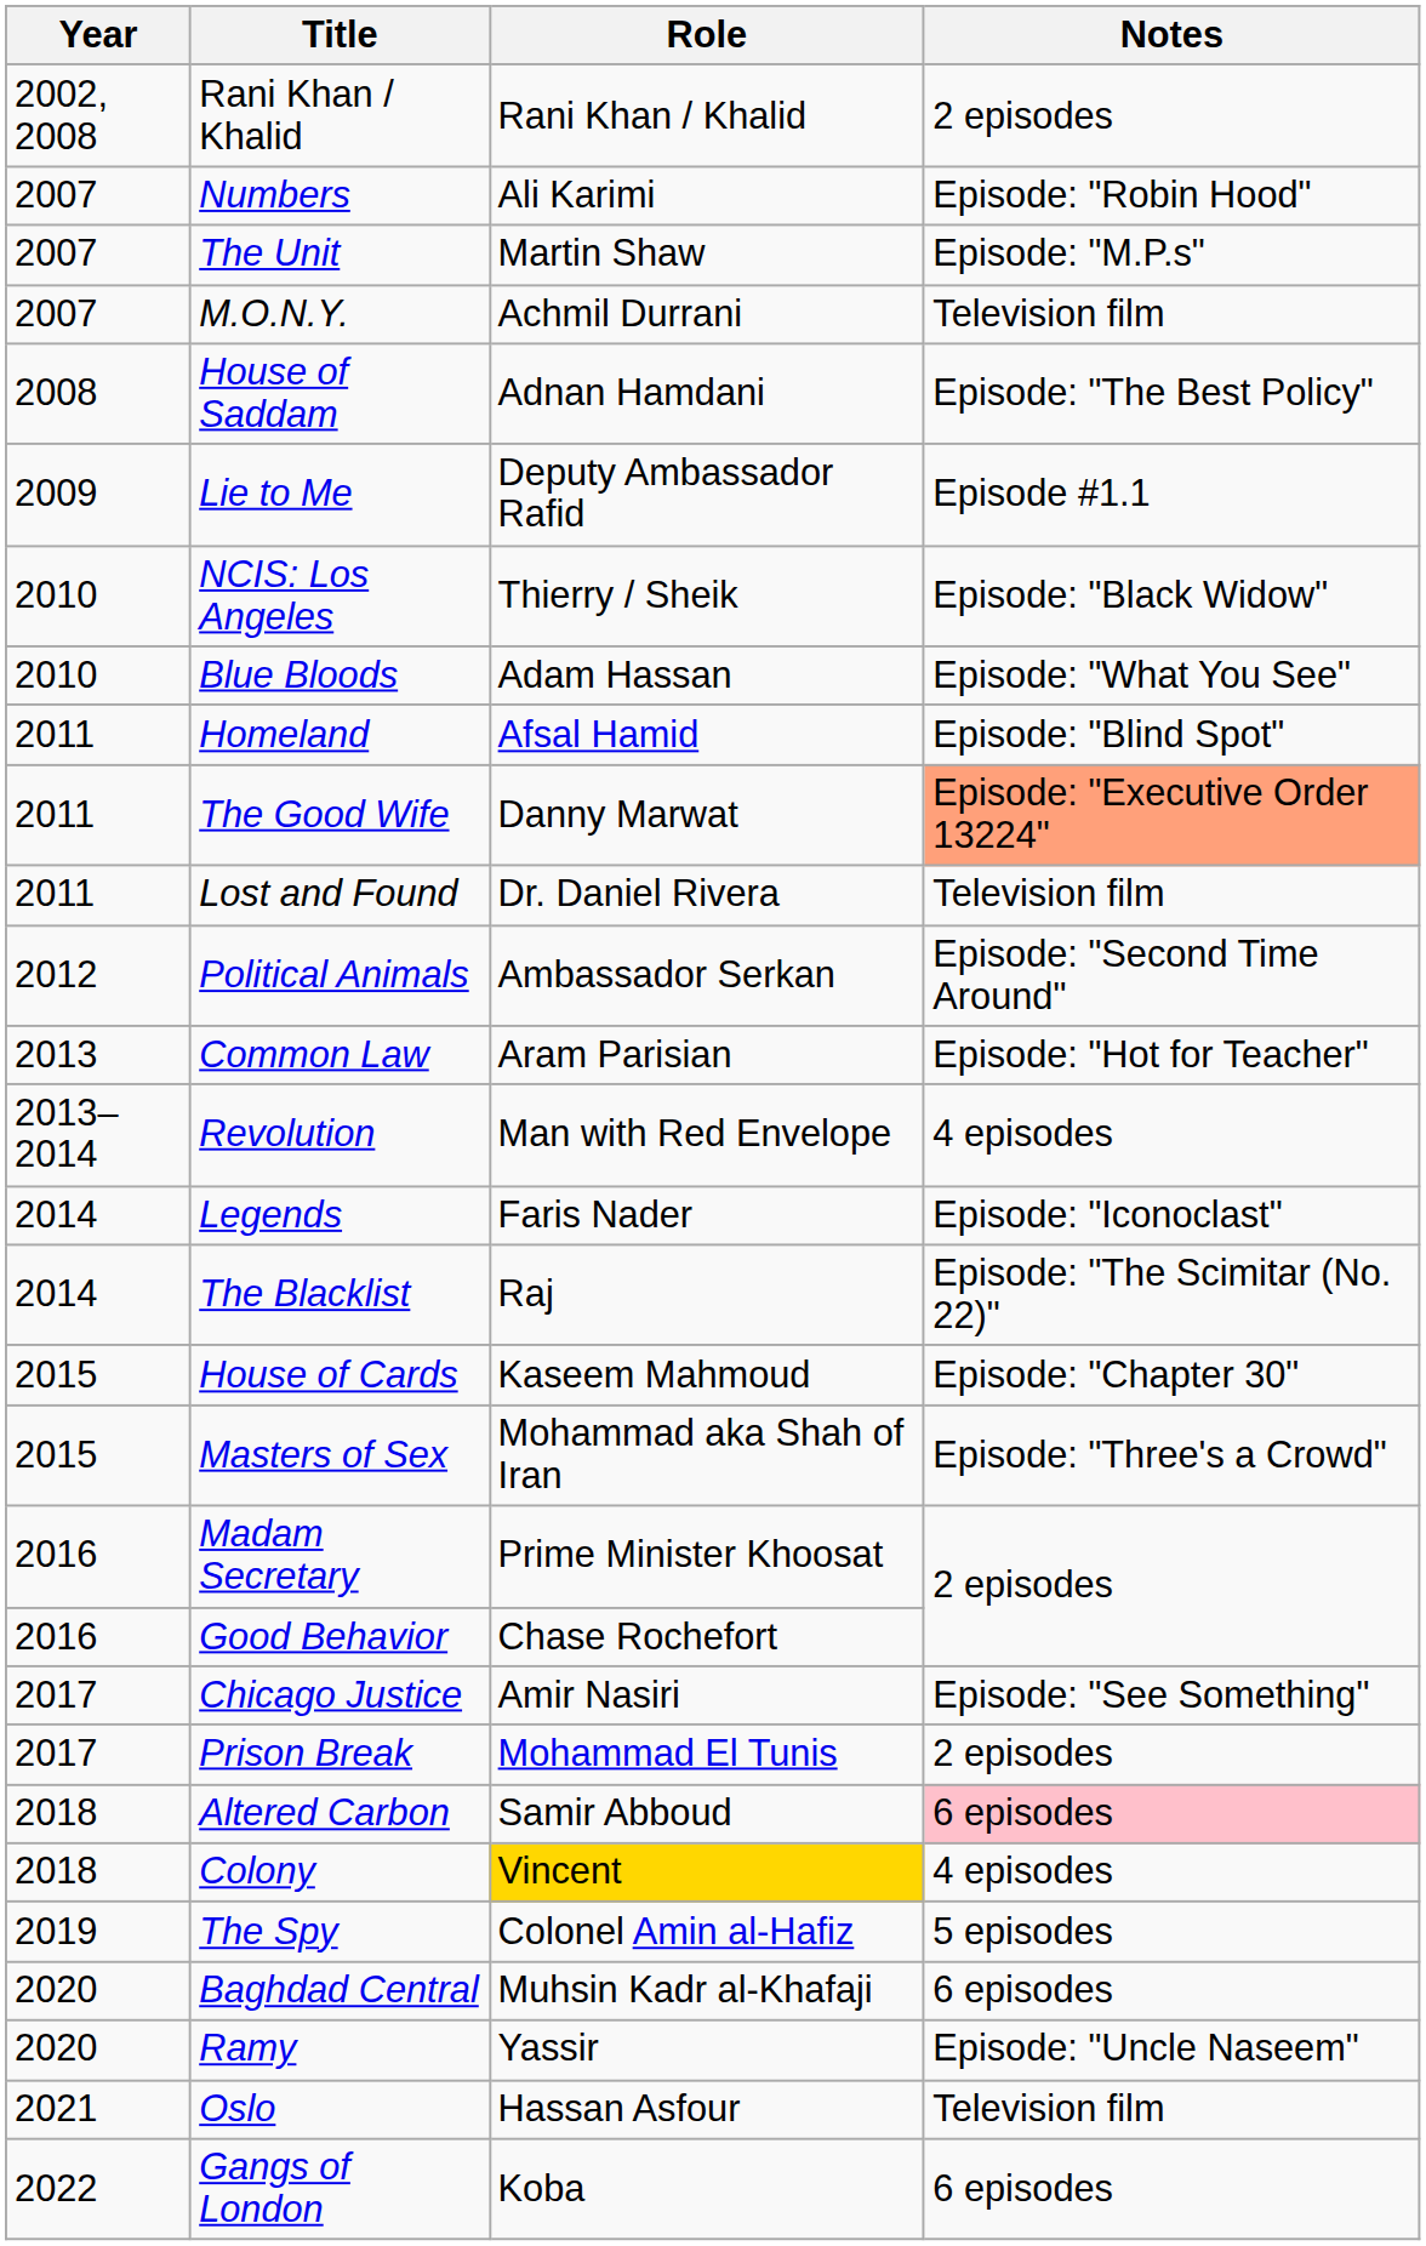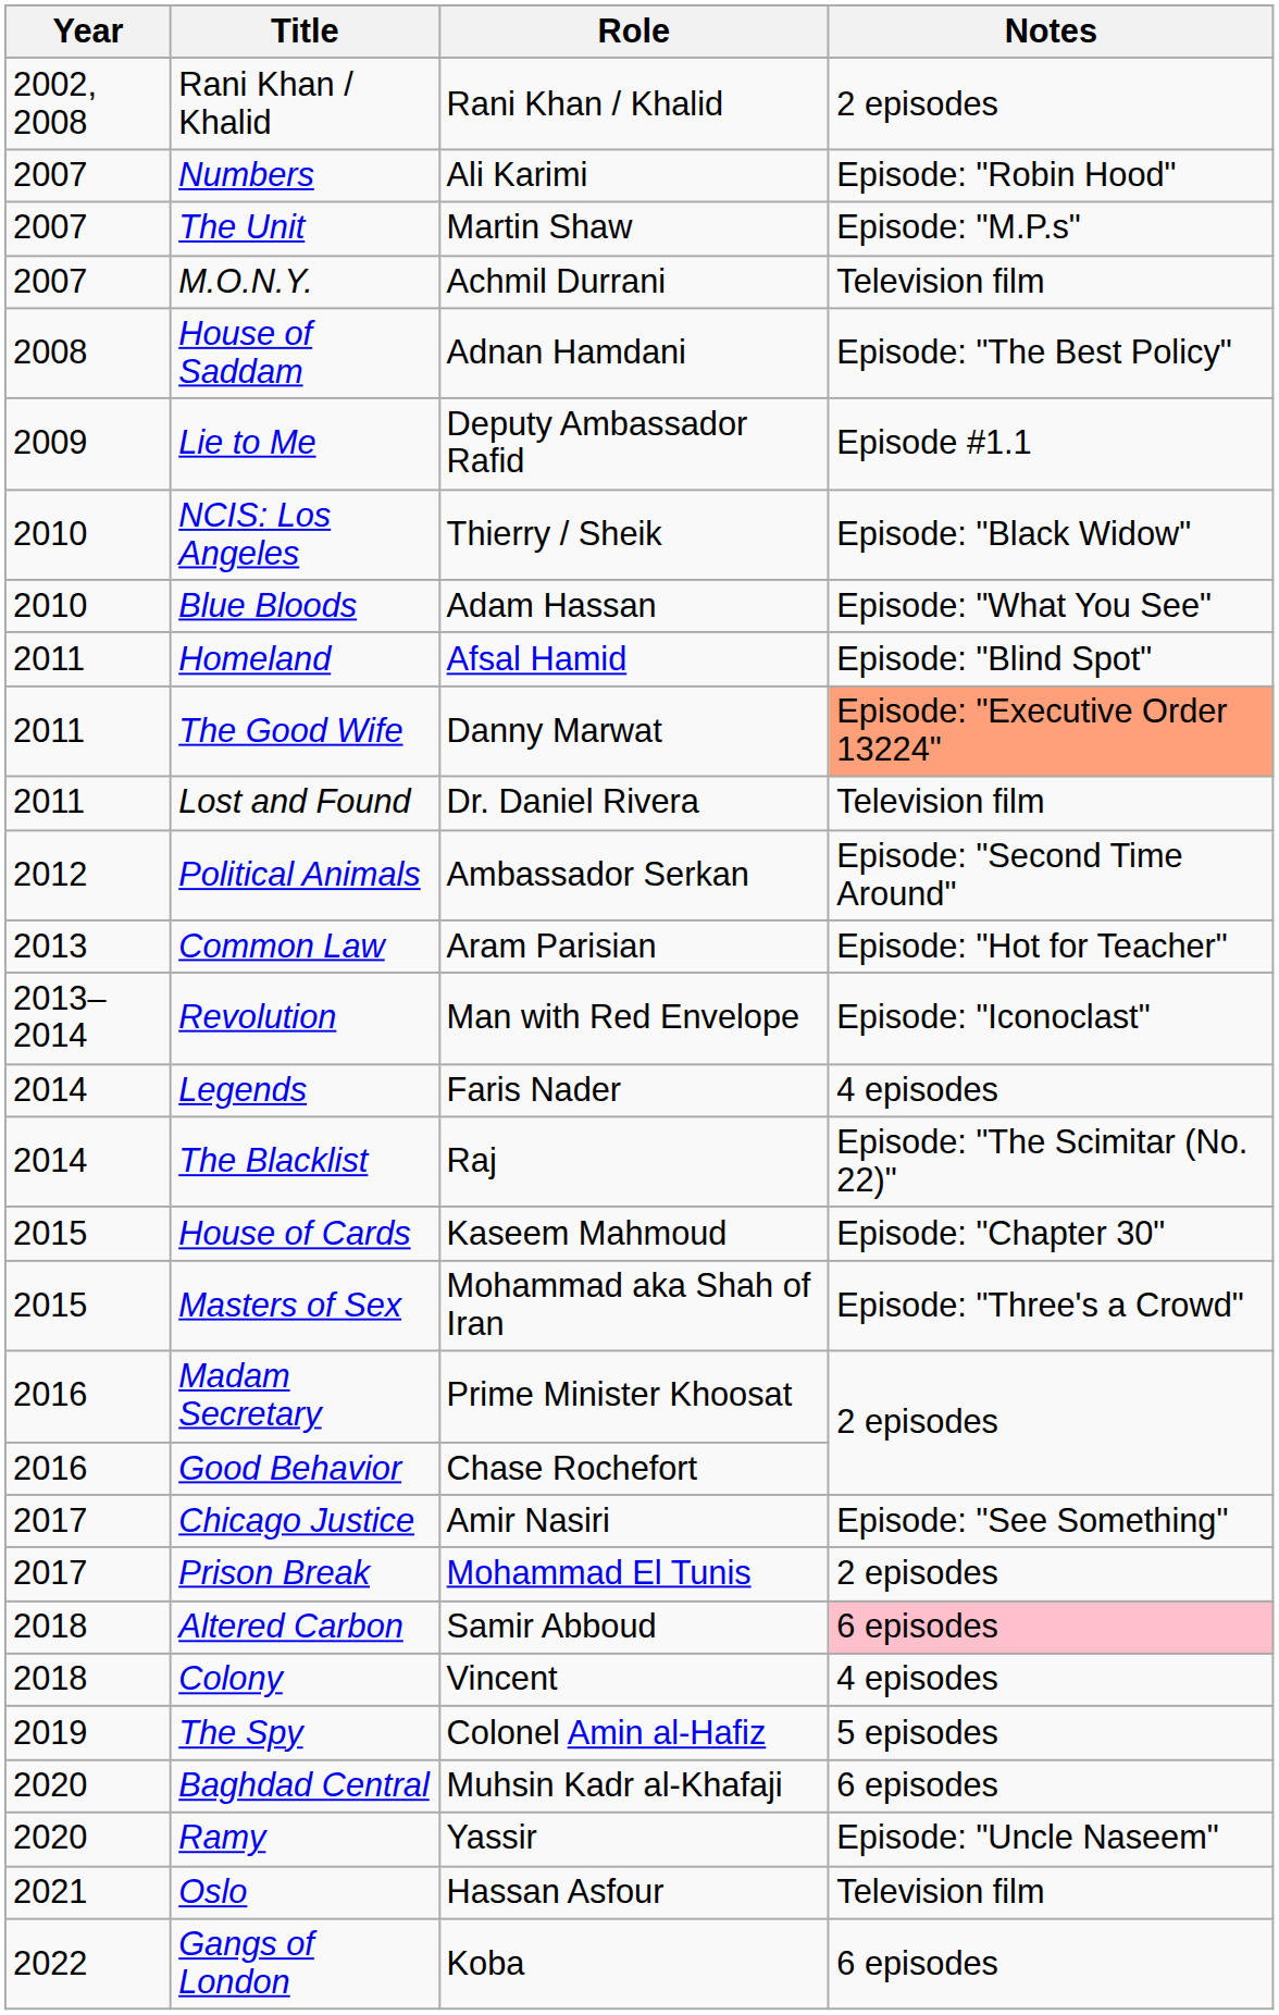Revolution | Notes: 4 episodes -> Episode: "Iconoclast"
Legends | Notes: Episode: "Iconoclast" -> 4 episodes
Colony | Role: gold background -> no background
